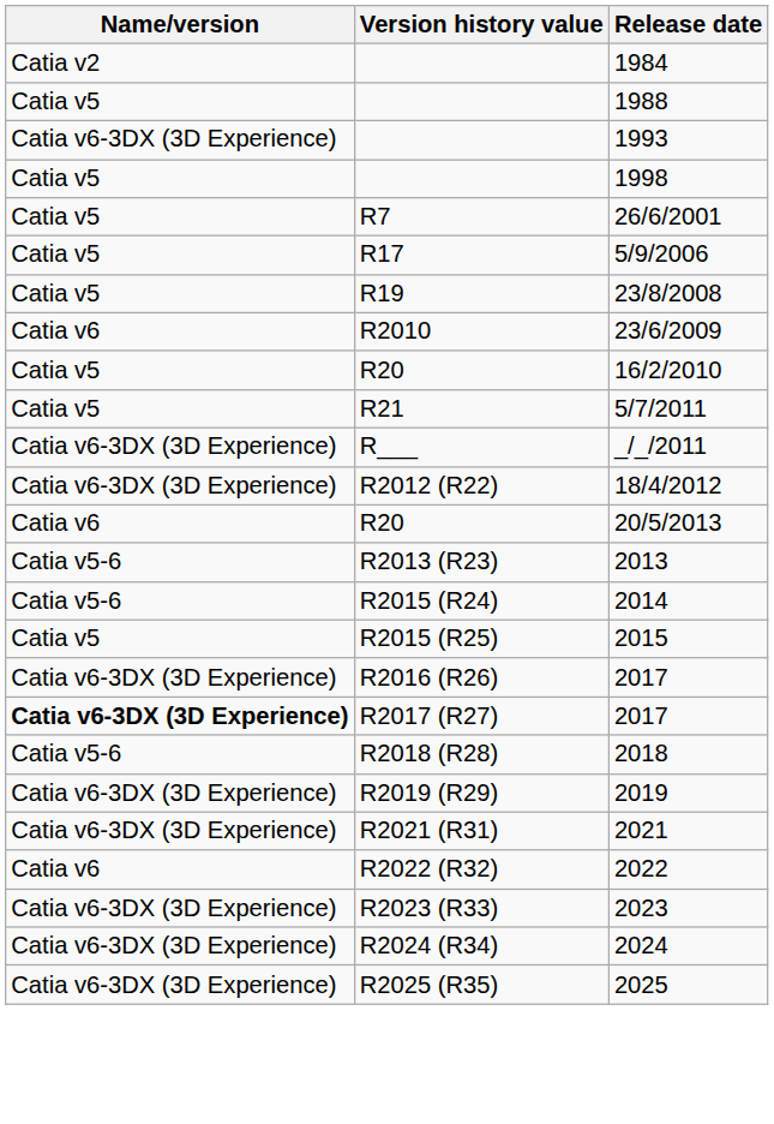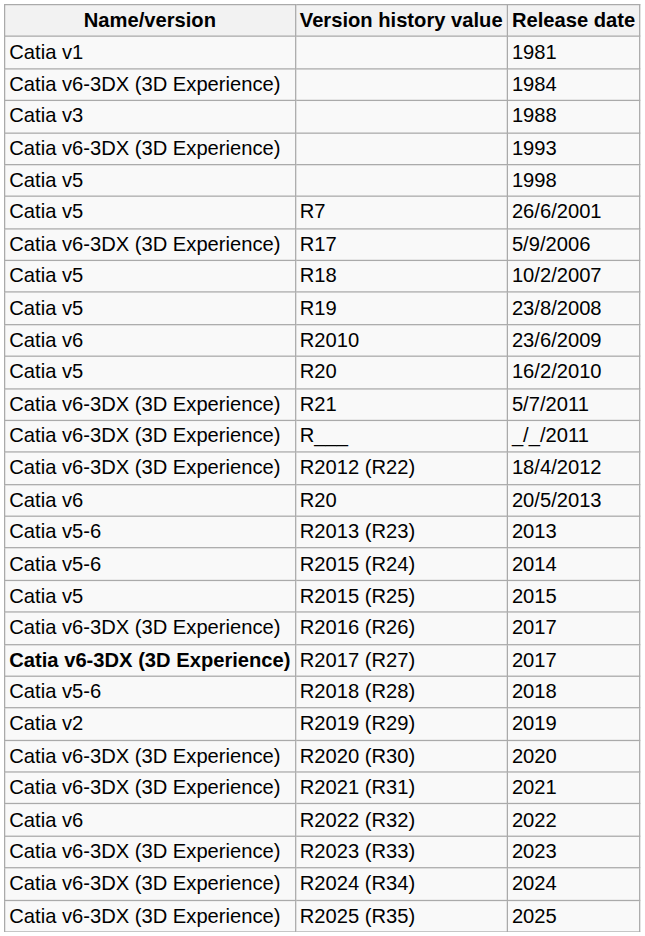+ row: Catia v1 | 1981
1984 | Name/version: Catia v2 -> Catia v6-3DX (3D Experience)
1988 | Name/version: Catia v5 -> Catia v3
5/9/2006 | Name/version: Catia v5 -> Catia v6-3DX (3D Experience)
+ row: Catia v5 | R18 | 10/2/2007
5/7/2011 | Name/version: Catia v5 -> Catia v6-3DX (3D Experience)
2019 | Name/version: Catia v6-3DX (3D Experience) -> Catia v2
+ row: Catia v6-3DX (3D Experience) | R2020 (R30) | 2020
